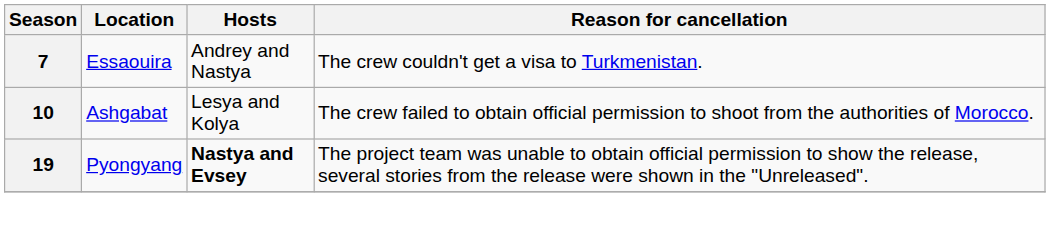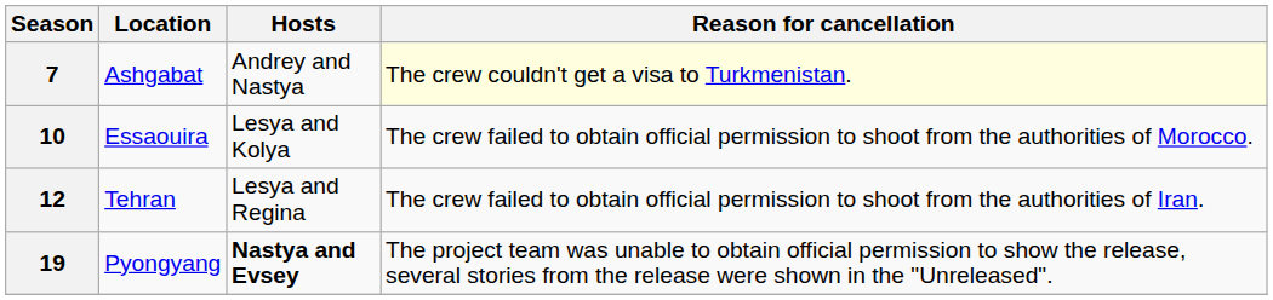7 | Location: Essaouira -> Ashgabat
7 | Reason for cancellation: no background -> lightyellow background
10 | Location: Ashgabat -> Essaouira
+ row: 12 | Tehran | Lesya and Regina | The crew failed to obtain official permission to shoot from the authorities of Iran.
